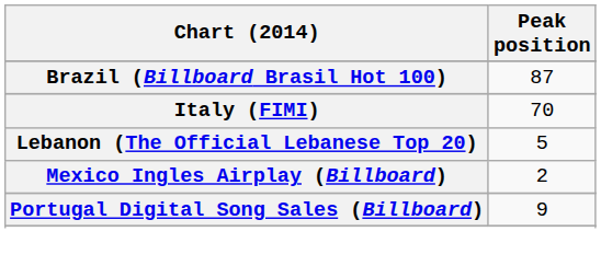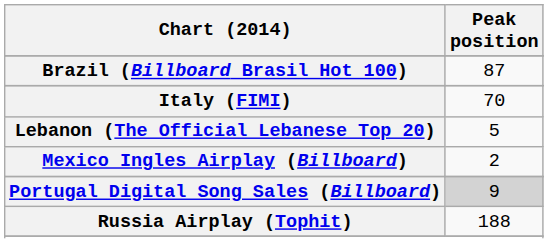Portugal Digital Song Sales (Billboard) | Peak position: no background -> lightgrey background
+ row: Russia Airplay (Tophit) | 188
